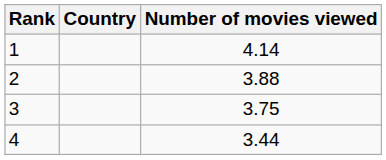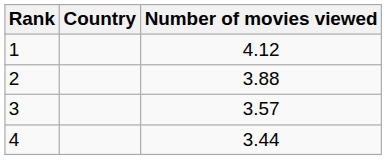1 | Number of movies viewed: 4.14 -> 4.12
3 | Number of movies viewed: 3.75 -> 3.57
